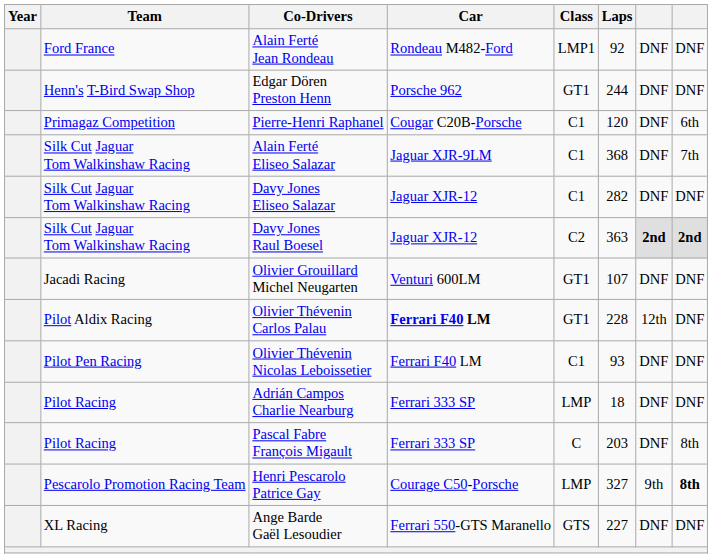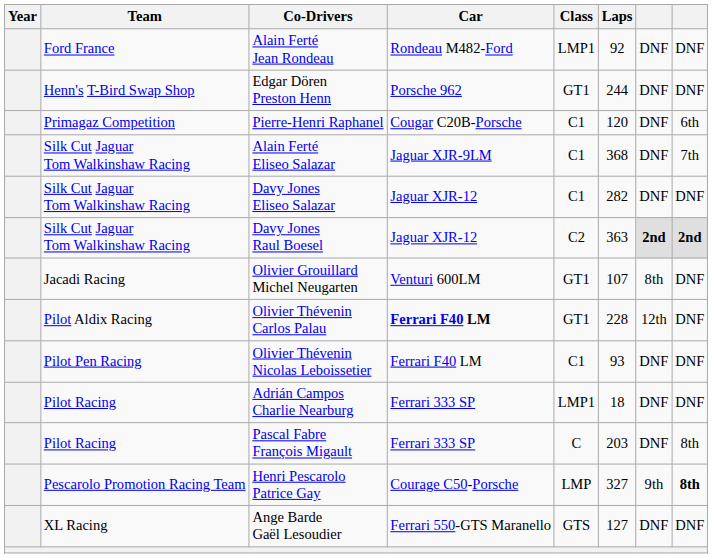Olivier Grouillard Michel Neugarten | column 7: DNF -> 8th
Adrián Campos Charlie Nearburg | Class: LMP -> LMP1
Ange Barde Gaël Lesoudier | Laps: 227 -> 127
